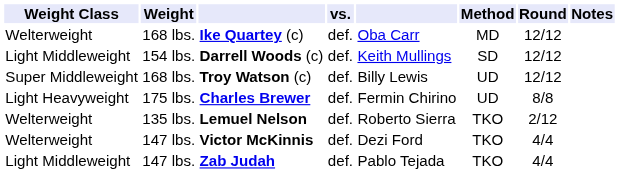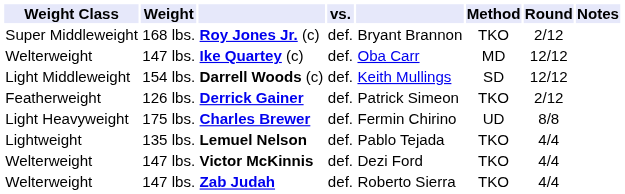+ row: Super Middleweight | 168 lbs. | Roy Jones Jr. (c) | def. | Bryant Brannon | TKO | 2/12
Ike Quartey (c) | Weight: 168 lbs. -> 147 lbs.
- row: Super Middleweight | 168 lbs. | Troy Watson (c) | def. | Billy Lewis | UD | 12/12
+ row: Featherweight | 126 lbs. | Derrick Gainer | def. | Patrick Simeon | TKO | 2/12
Lemuel Nelson | Weight Class: Welterweight -> Lightweight
Lemuel Nelson | column 5: Roberto Sierra -> Pablo Tejada
Lemuel Nelson | Round: 2/12 -> 4/4
Zab Judah | Weight Class: Light Middleweight -> Welterweight
Zab Judah | column 5: Pablo Tejada -> Roberto Sierra
